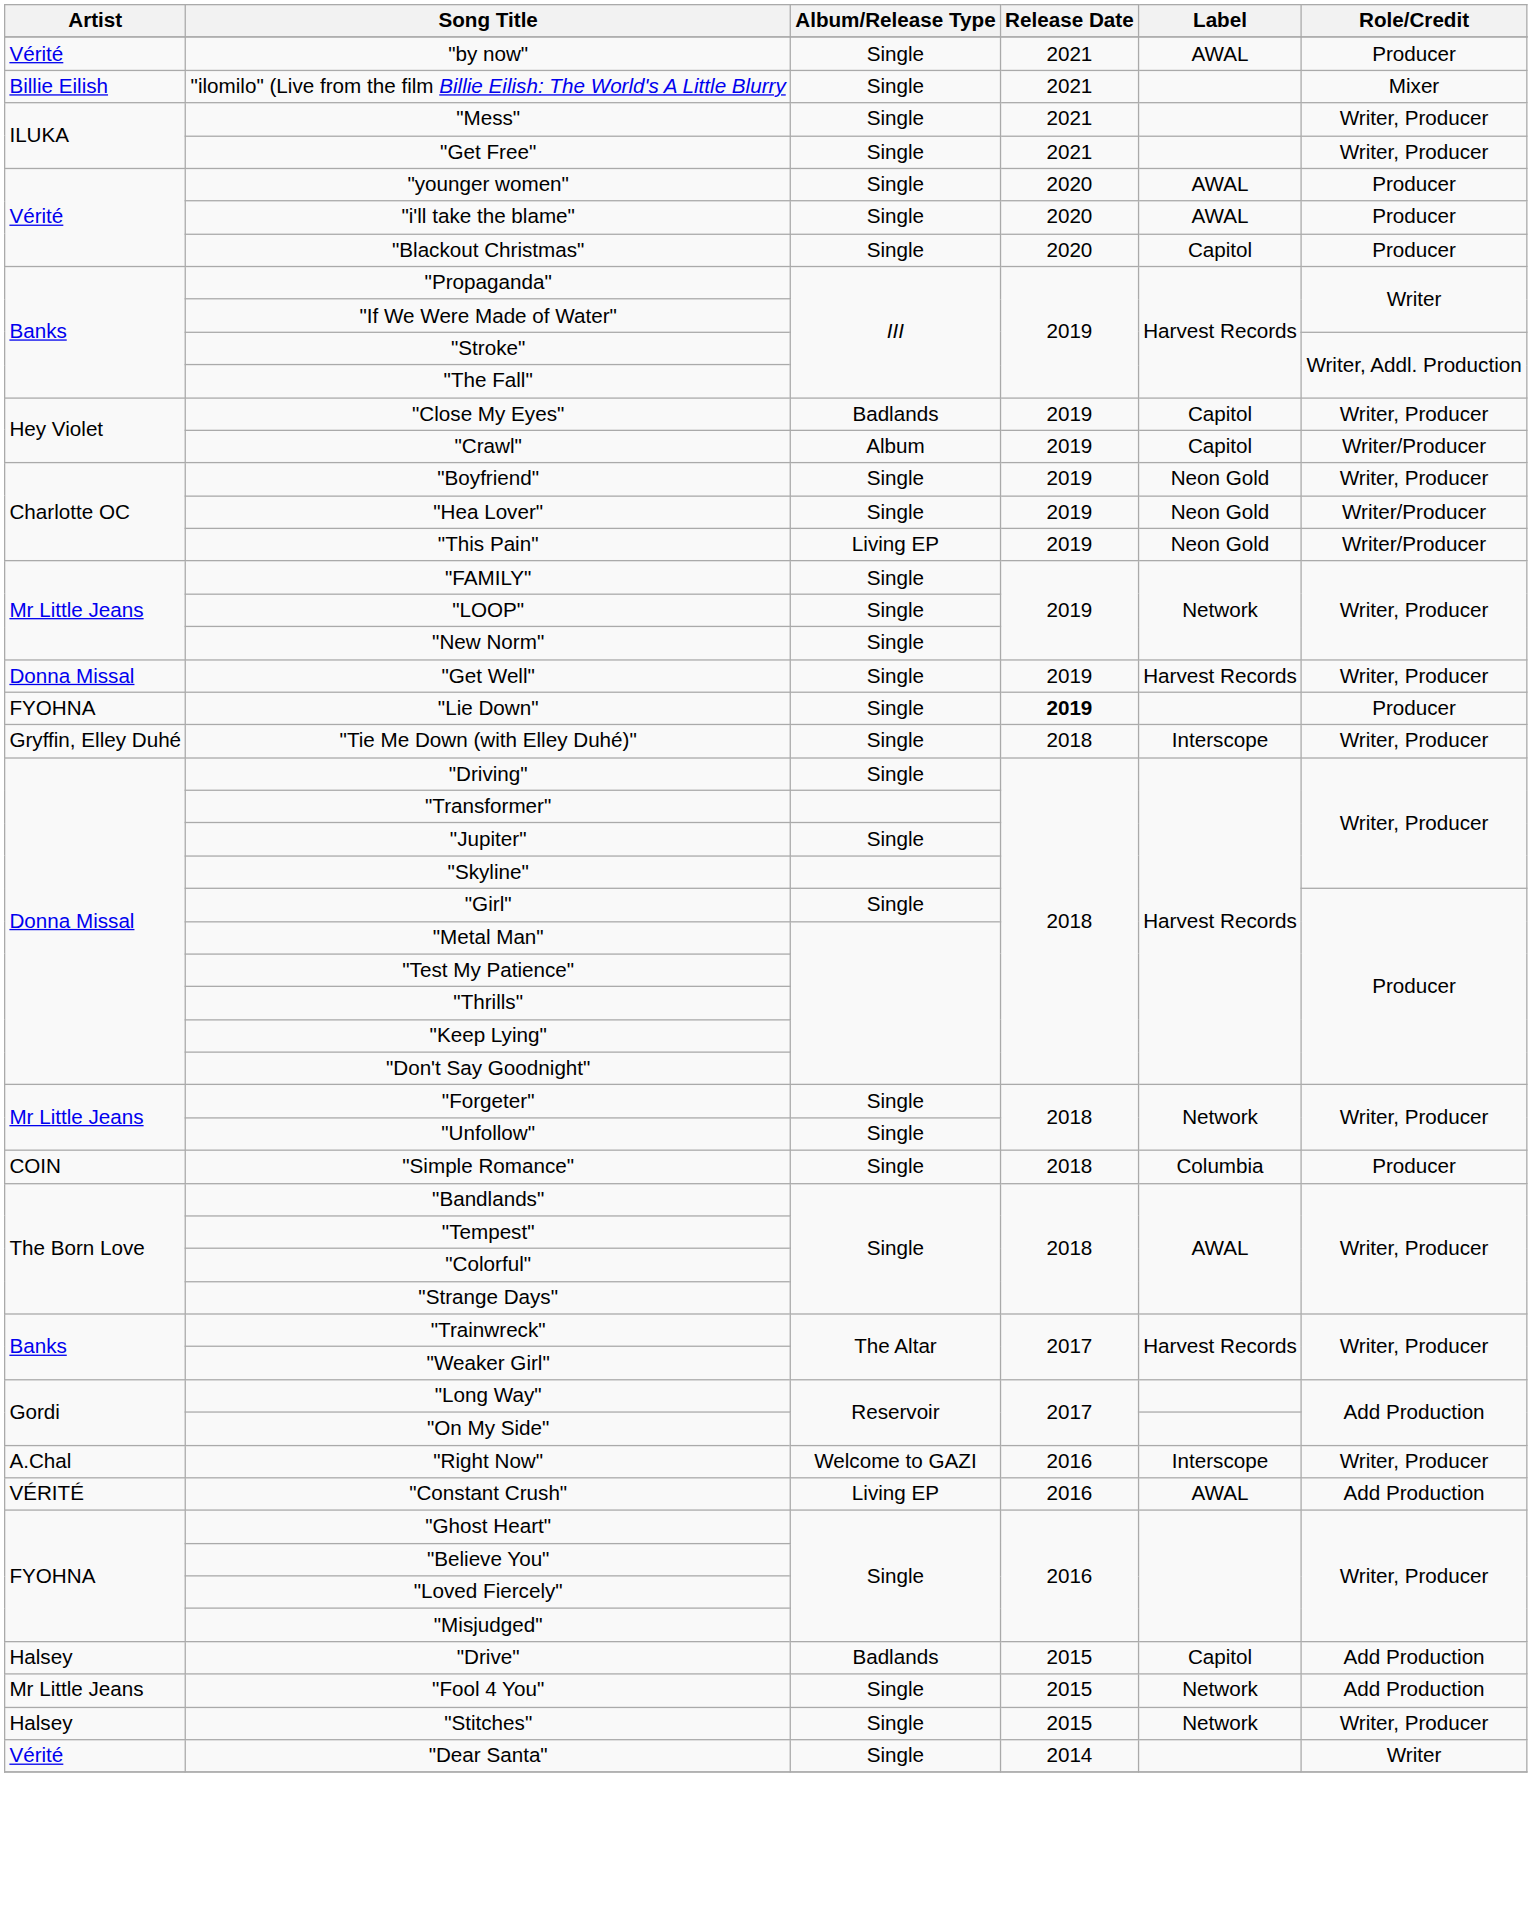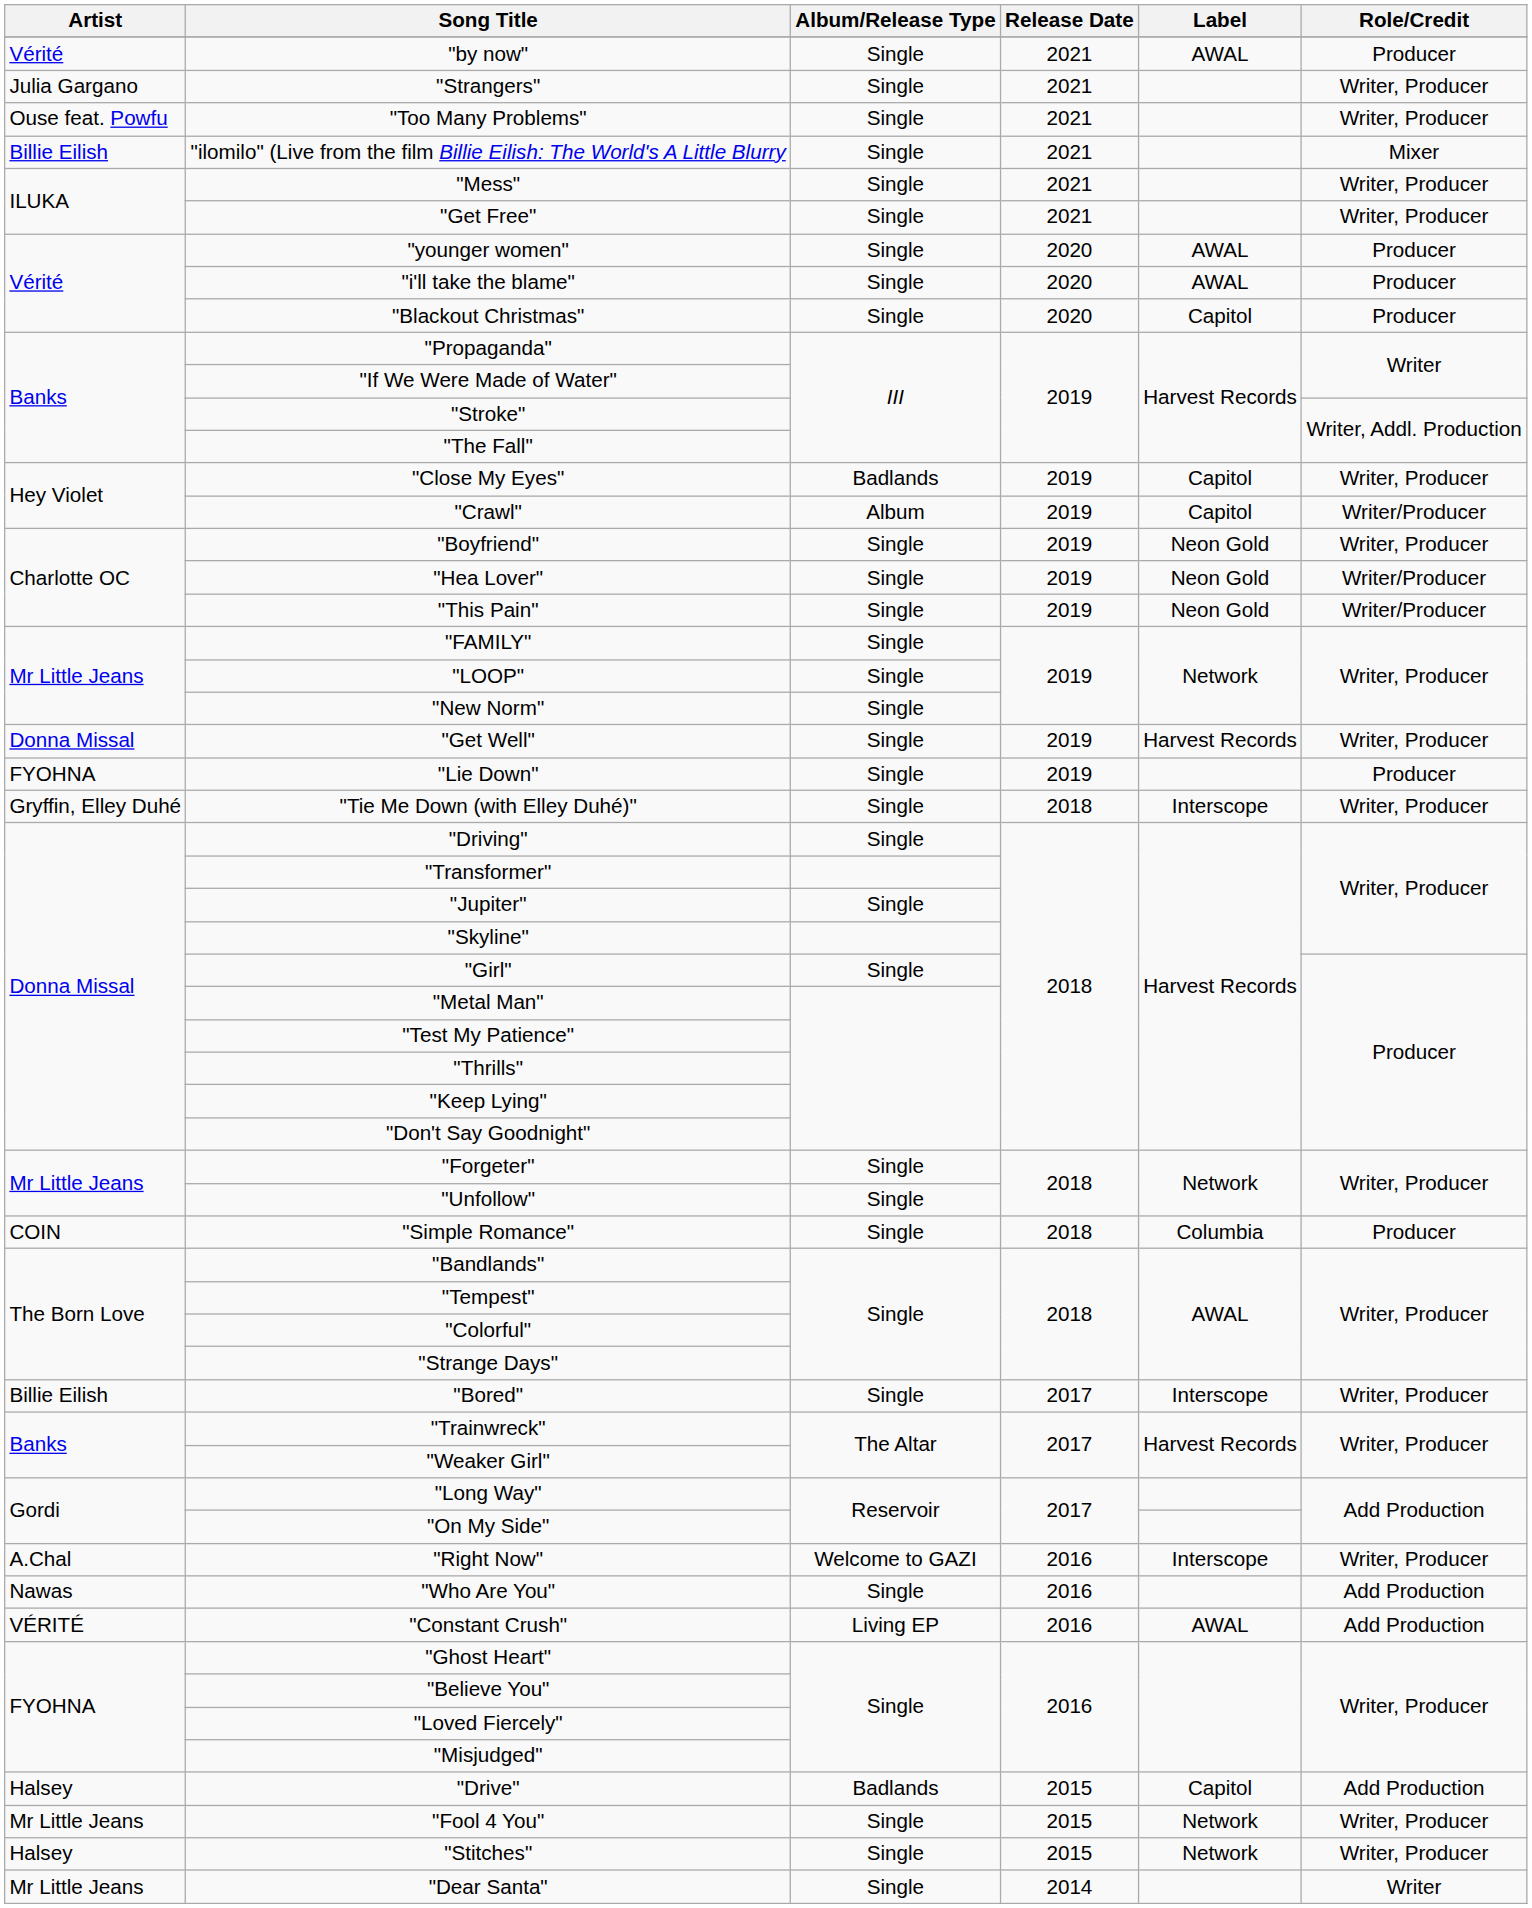+ row: Julia Gargano | "Strangers" | Single | 2021 | Writer, Producer
+ row: Ouse feat. Powfu | "Too Many Problems" | Single | 2021 | Writer, Producer
"This Pain" | Album/Release Type: Living EP -> Single
"Lie Down" | Release Date: bold -> normal
+ row: Billie Eilish | "Bored" | Single | 2017 | Interscope | Writer, Producer
+ row: Nawas | "Who Are You" | Single | 2016 | Add Production
"Fool 4 You" | Role/Credit: Add Production -> Writer, Producer
"Dear Santa" | Artist: Vérité -> Mr Little Jeans
